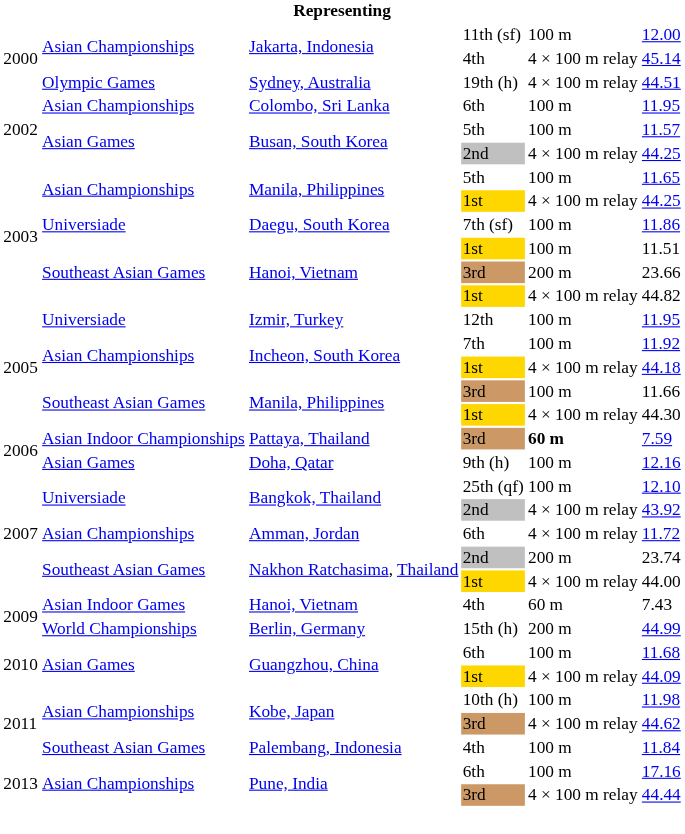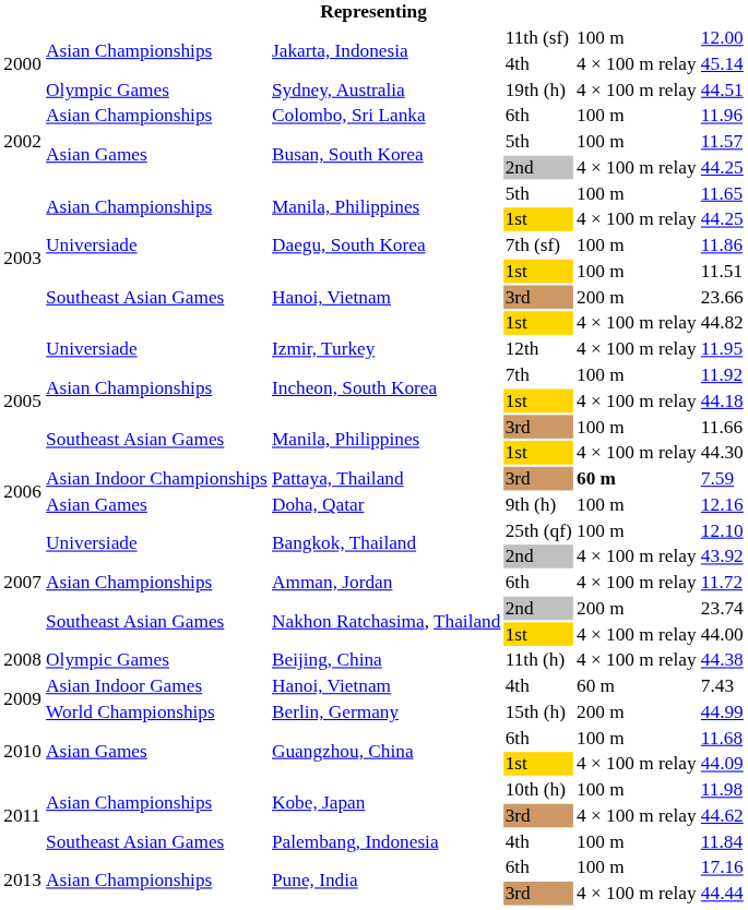Colombo, Sri Lanka | column 6: 11.95 -> 11.96
Izmir, Turkey | column 5: 100 m -> 4 × 100 m relay
+ row: 2008 | Olympic Games | Beijing, China | 11th (h) | 4 × 100 m relay | 44.38
